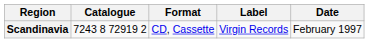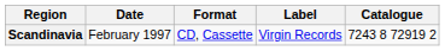columns swapped: Date <-> Catalogue
